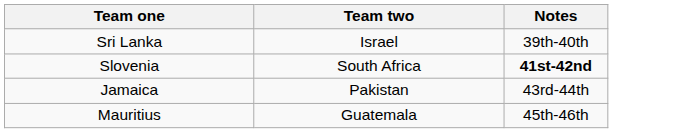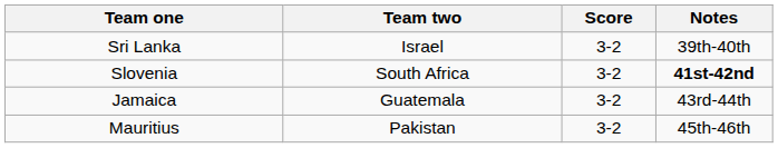+ column: Score | 3-2 | 3-2 | 3-2 | 3-2
Jamaica | Team two: Pakistan -> Guatemala
Mauritius | Team two: Guatemala -> Pakistan
